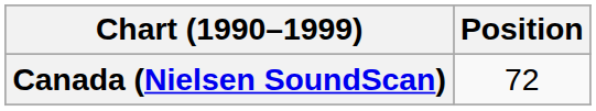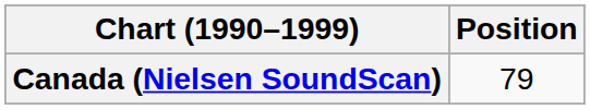Canada (Nielsen SoundScan) | Position: 72 -> 79
